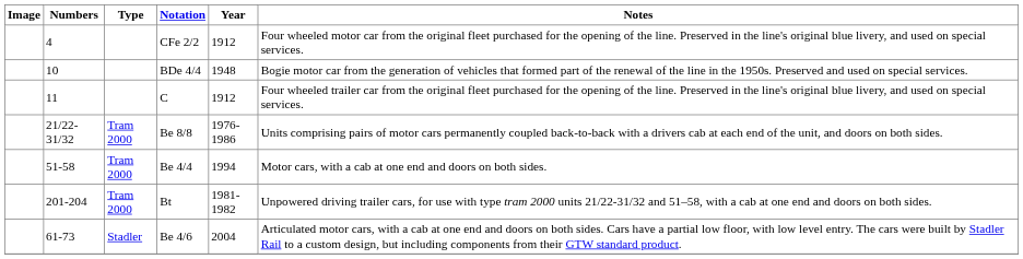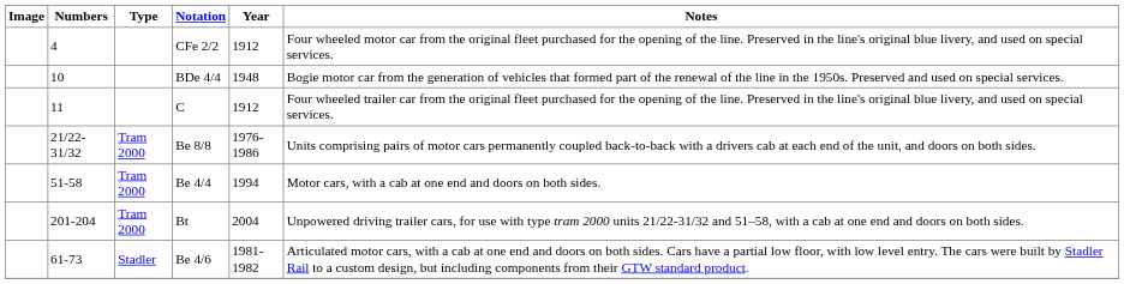Bt | Year: 1981-1982 -> 2004
Be 4/6 | Year: 2004 -> 1981-1982
